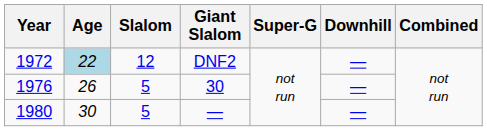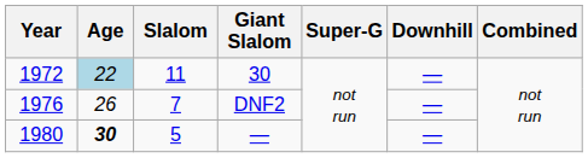1972 | Slalom: 12 -> 11
1972 | Giant Slalom: DNF2 -> 30
1976 | Slalom: 5 -> 7
1976 | Giant Slalom: 30 -> DNF2
1980 | Age: normal -> bold
